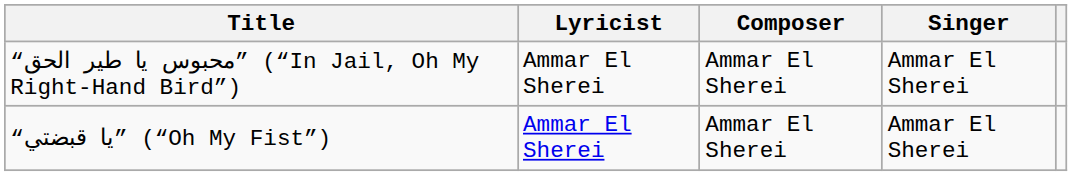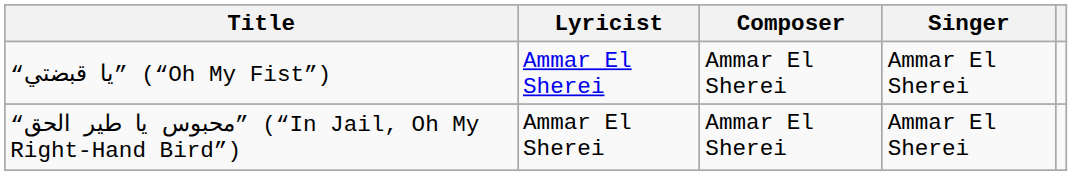rows swapped: “يا قبضتي” (“Oh My Fist”) <-> “محبوس يا طير الحق” (“In Jail, Oh My Right-Hand Bird”)
